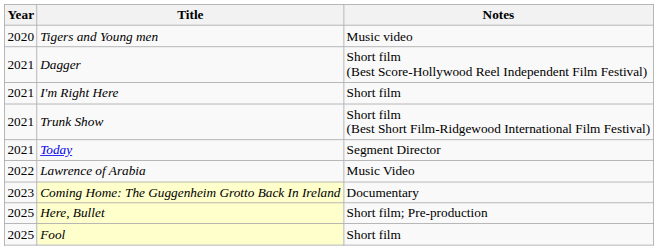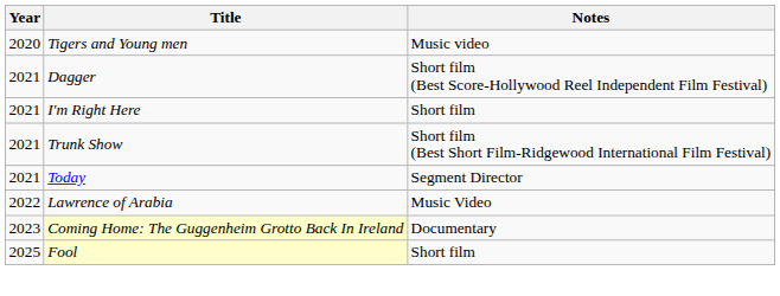- row: 2025 | Here, Bullet | Short film; Pre-production
